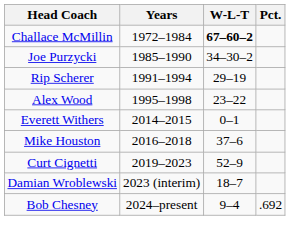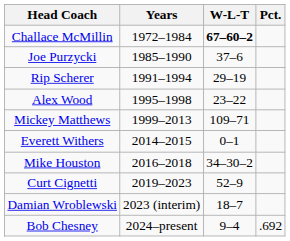Joe Purzycki | W-L-T: 34–30–2 -> 37–6
+ row: Mickey Matthews | 1999–2013 | 109–71
Mike Houston | W-L-T: 37–6 -> 34–30–2
